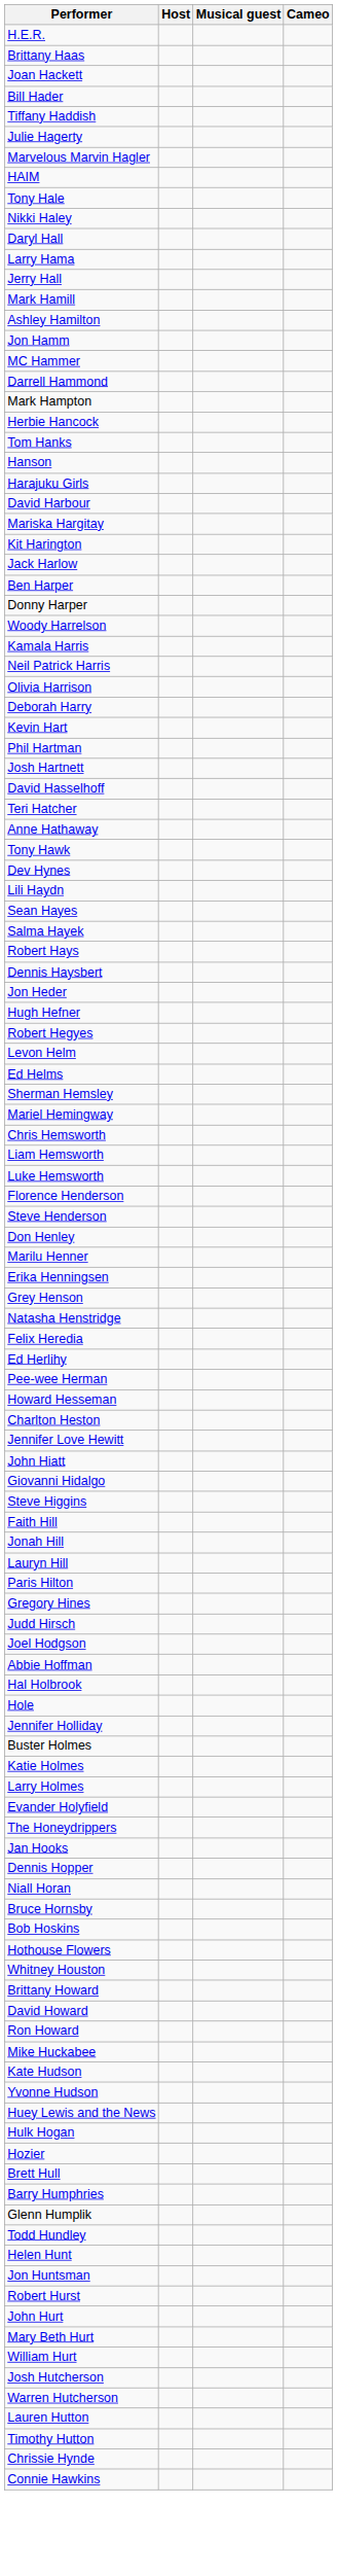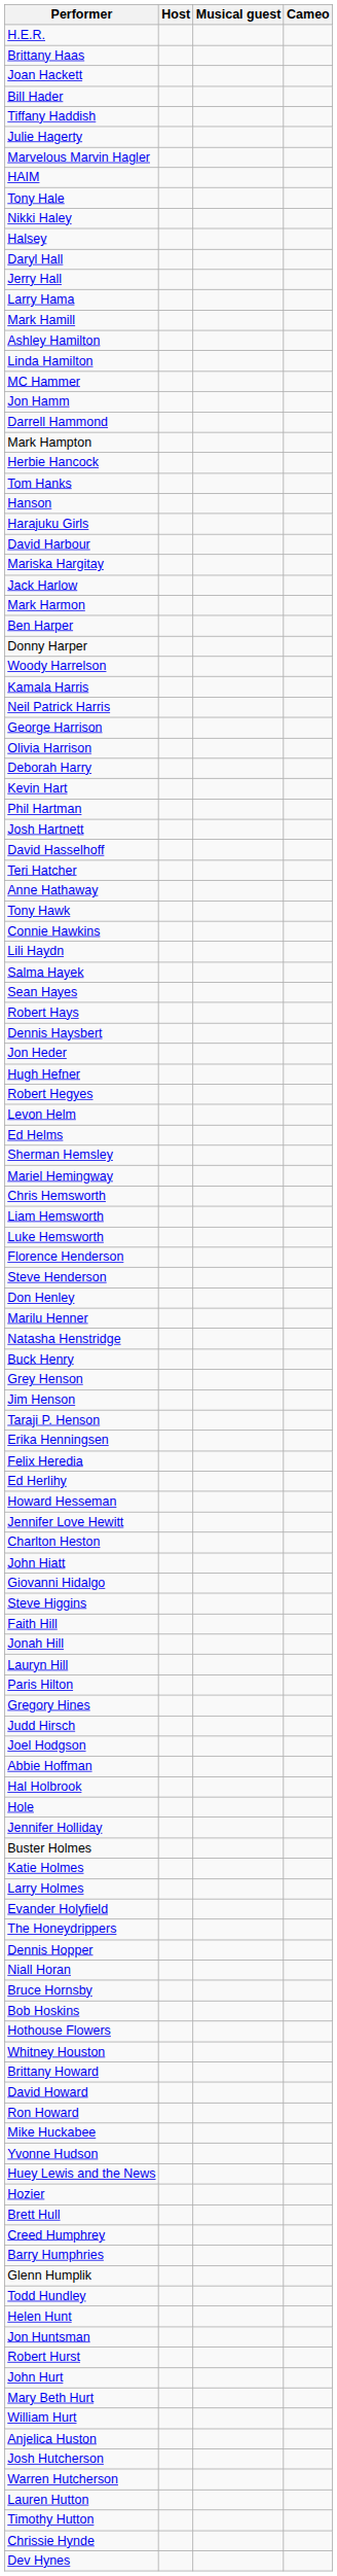+ row: Halsey
rows swapped: Jerry Hall <-> Larry Hama
+ row: Linda Hamilton
rows swapped: Jon Hamm <-> MC Hammer
- row: Kit Harington
+ row: Mark Harmon
+ row: George Harrison
rows swapped: Connie Hawkins <-> Dev Hynes
rows swapped: Salma Hayek <-> Sean Hayes
rows swapped: Erika Henningsen <-> Natasha Henstridge
+ row: Buck Henry
+ row: Jim Henson
+ row: Taraji P. Henson
- row: Pee-wee Herman
rows swapped: Charlton Heston <-> Jennifer Love Hewitt
- row: Jan Hooks
- row: Kate Hudson
- row: Hulk Hogan
+ row: Creed Humphrey
+ row: Anjelica Huston
